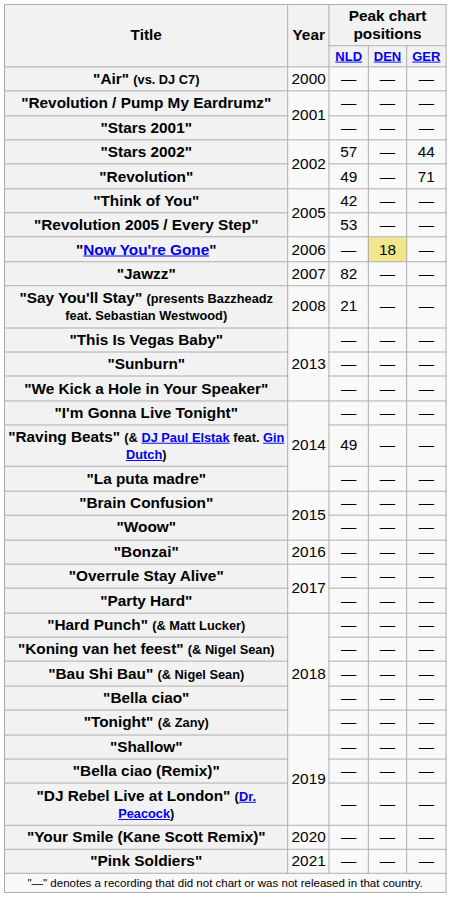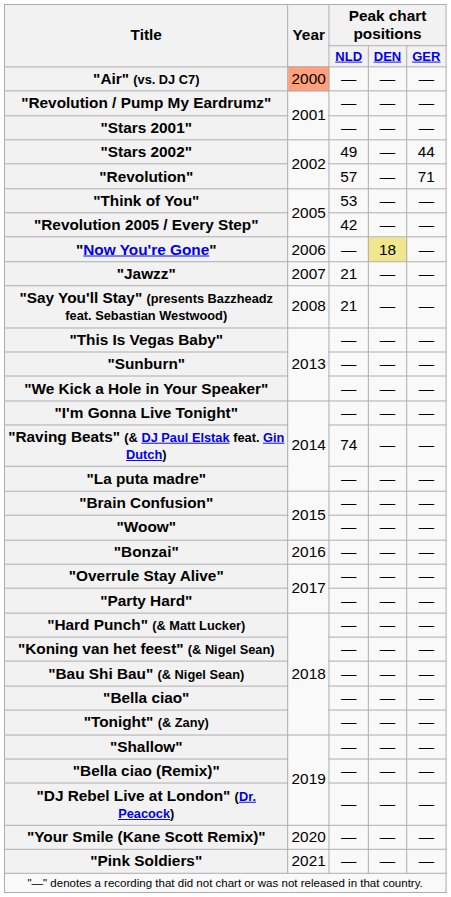"Air" (vs. DJ C7) | Year: no background -> lightsalmon background
"Stars 2002" | Peak chart positions / NLD: 57 -> 49
"Revolution" | Peak chart positions / NLD: 49 -> 57
"Think of You" | Peak chart positions / NLD: 42 -> 53
"Revolution 2005 / Every Step" | Peak chart positions / NLD: 53 -> 42
"Jawzz" | Peak chart positions / NLD: 82 -> 21
"Raving Beats" (& DJ Paul Elstak feat. Gin Dutch) | Peak chart positions / NLD: 49 -> 74
